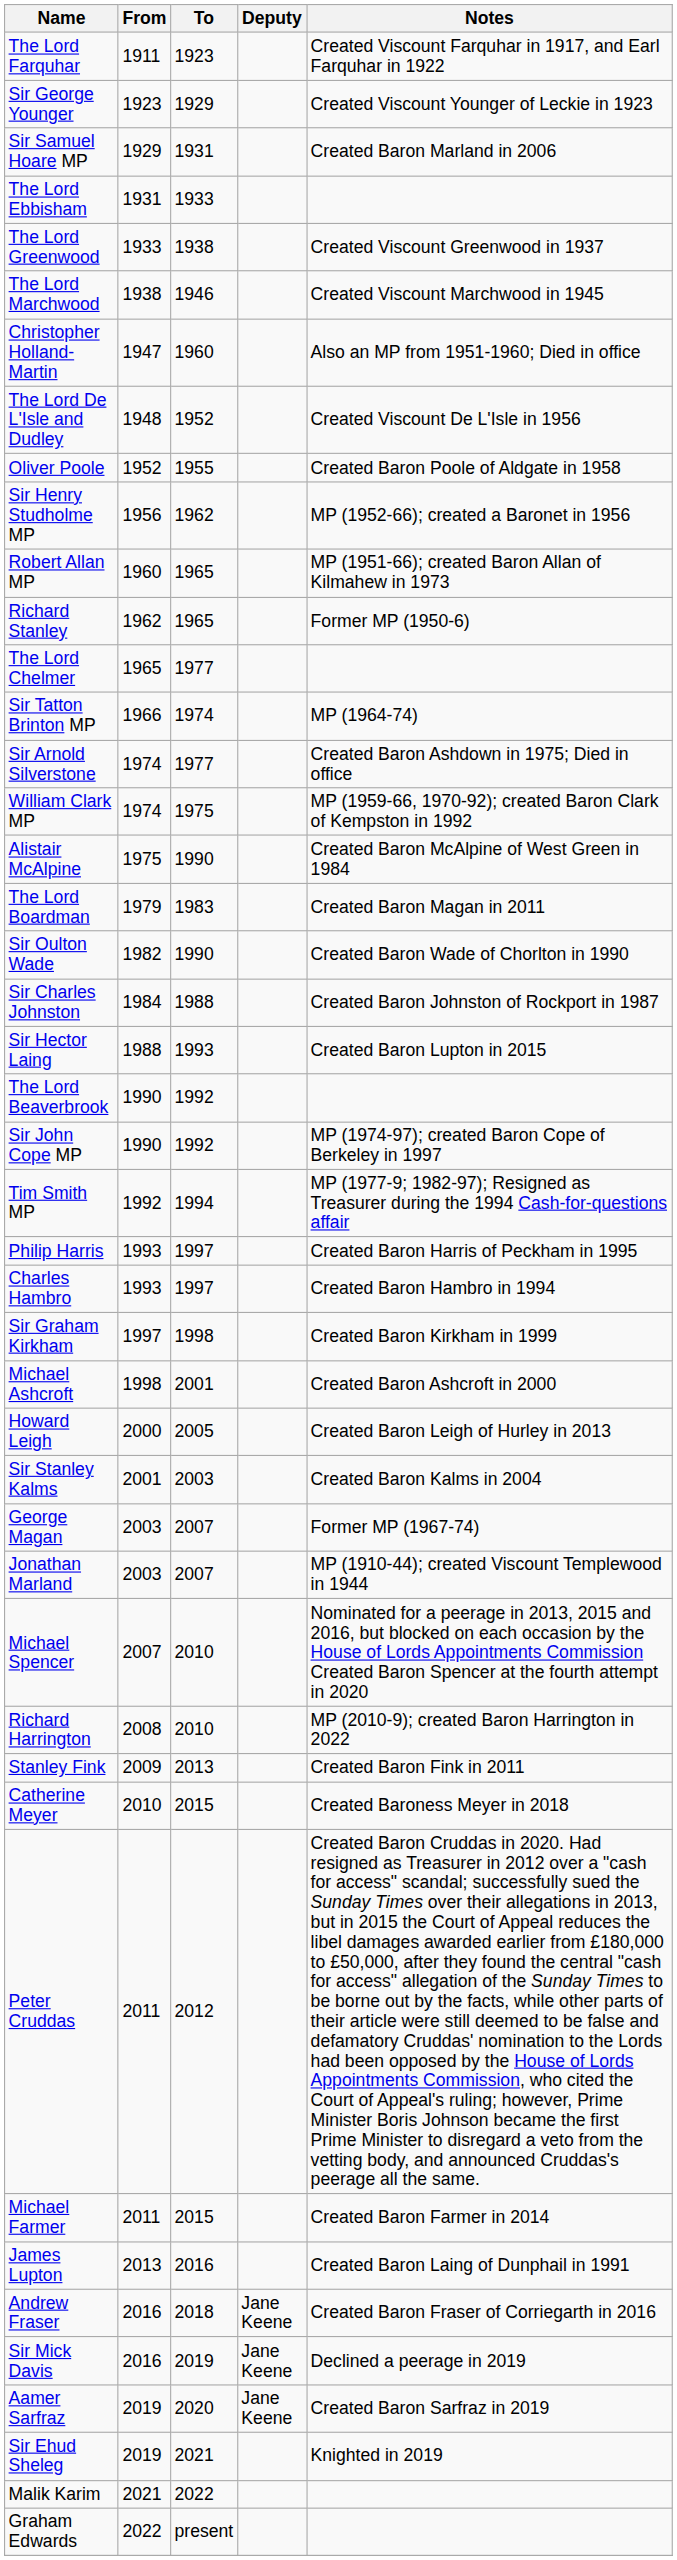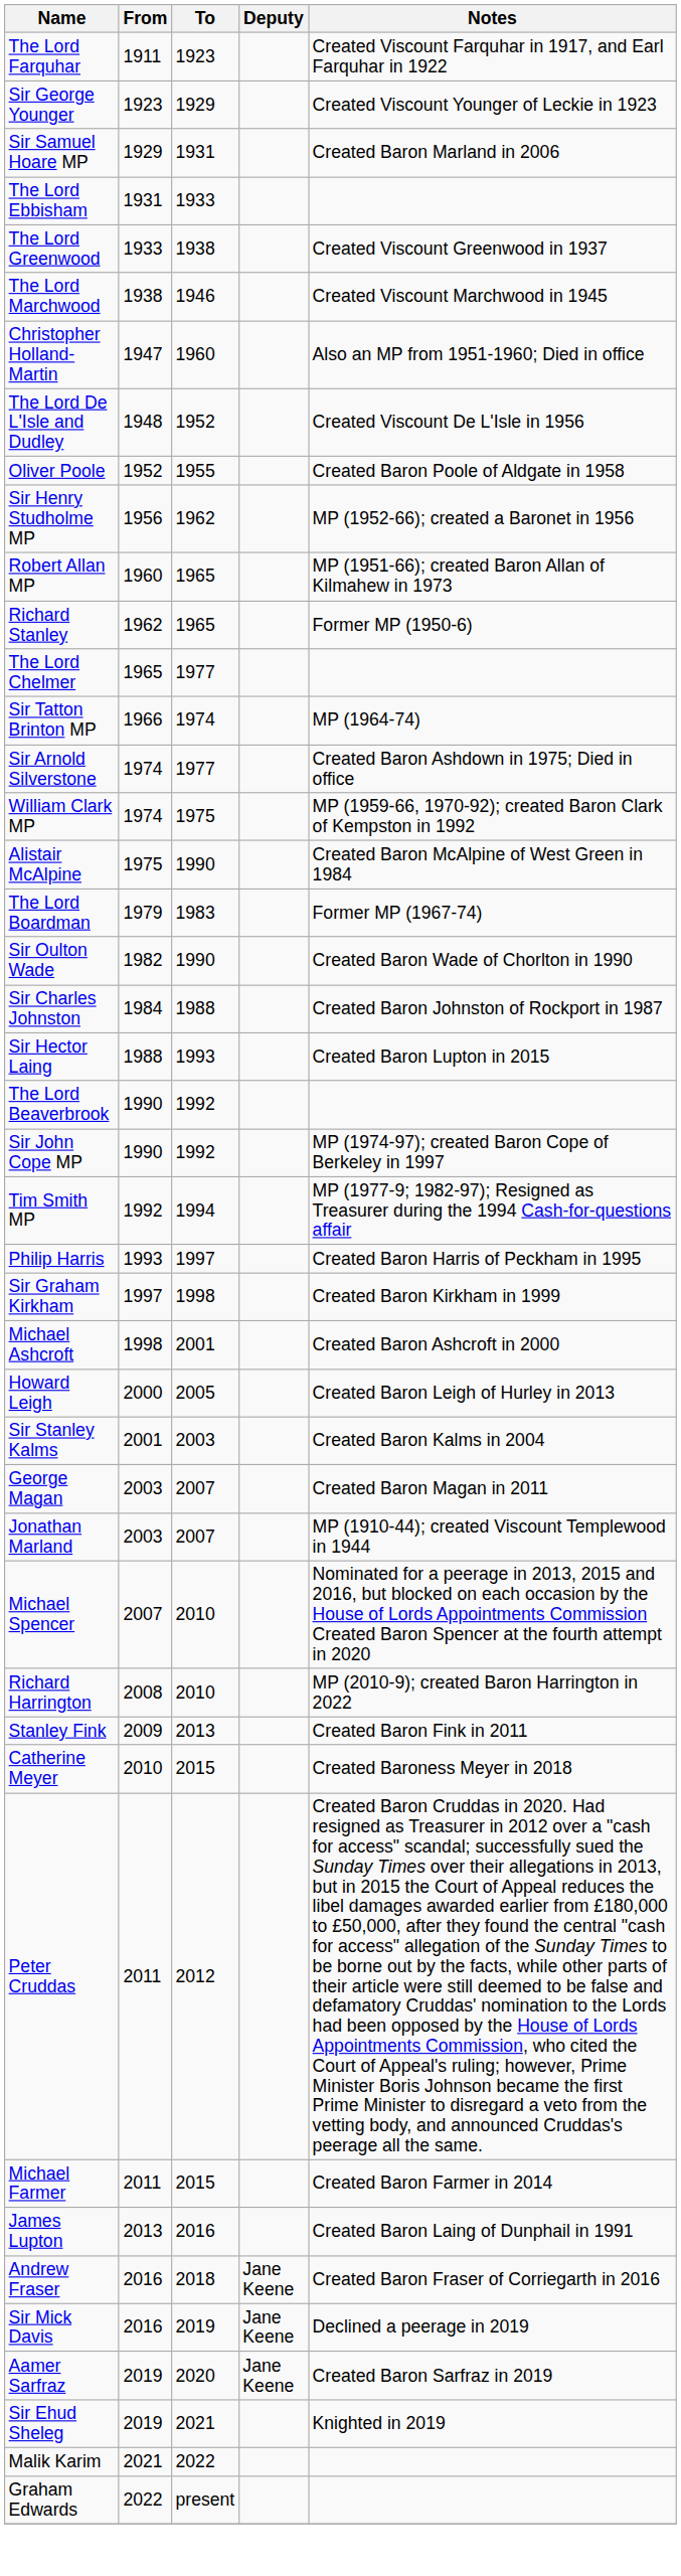The Lord Boardman | Notes: Created Baron Magan in 2011 -> Former MP (1967-74)
- row: Charles Hambro | 1993 | 1997 | Created Baron Hambro in 1994
George Magan | Notes: Former MP (1967-74) -> Created Baron Magan in 2011
